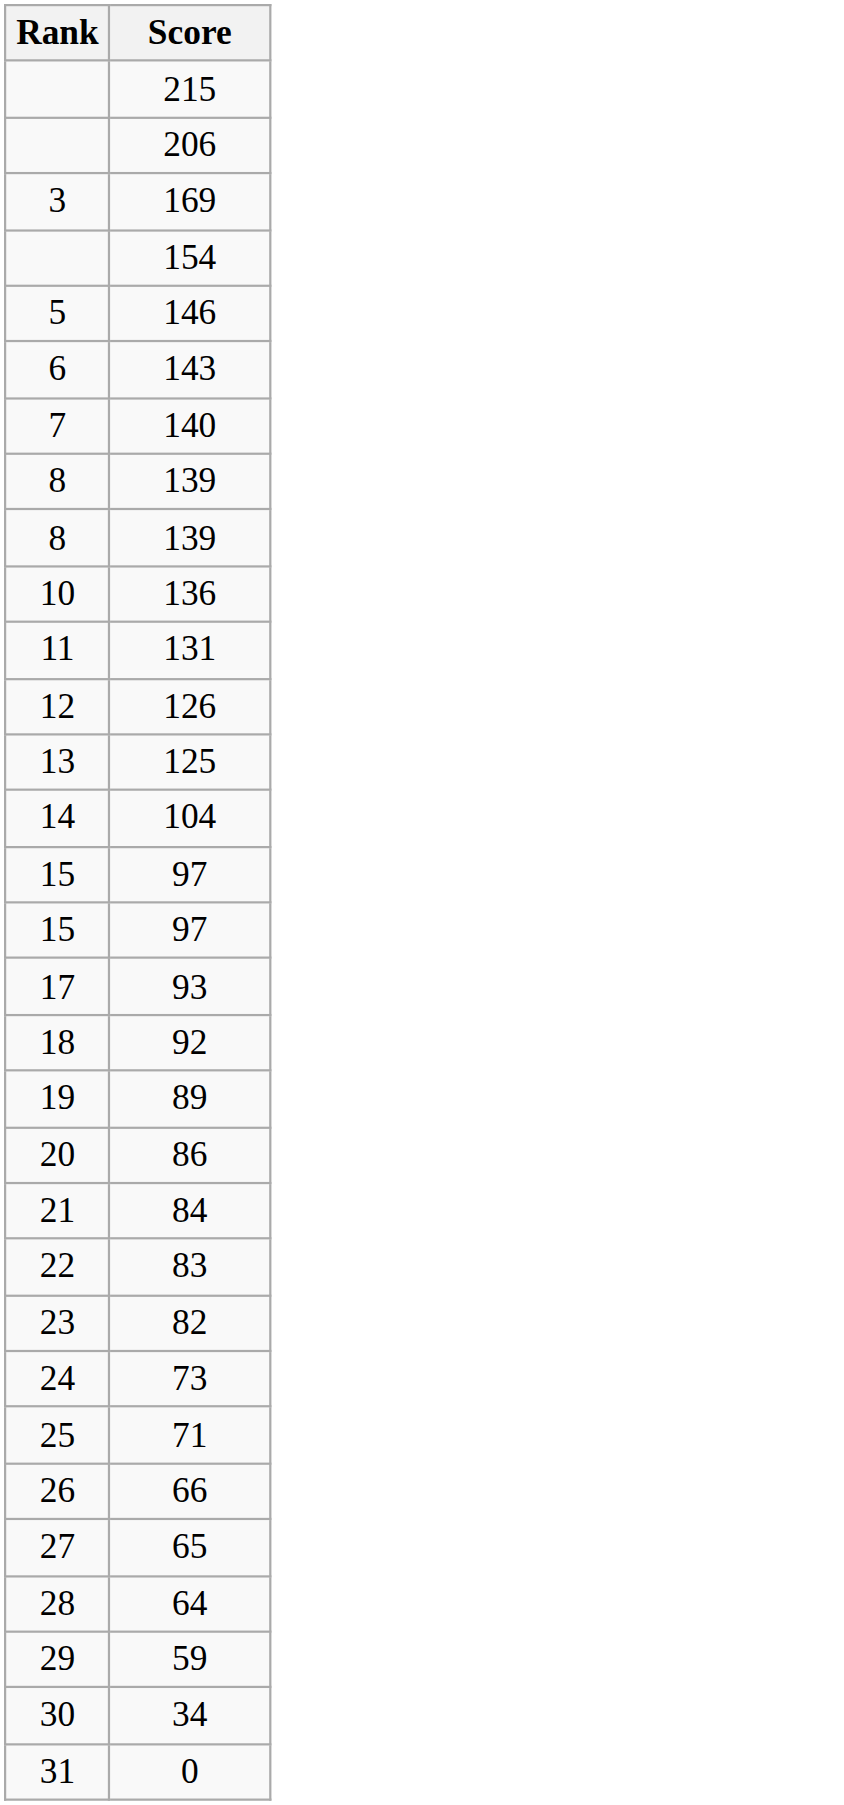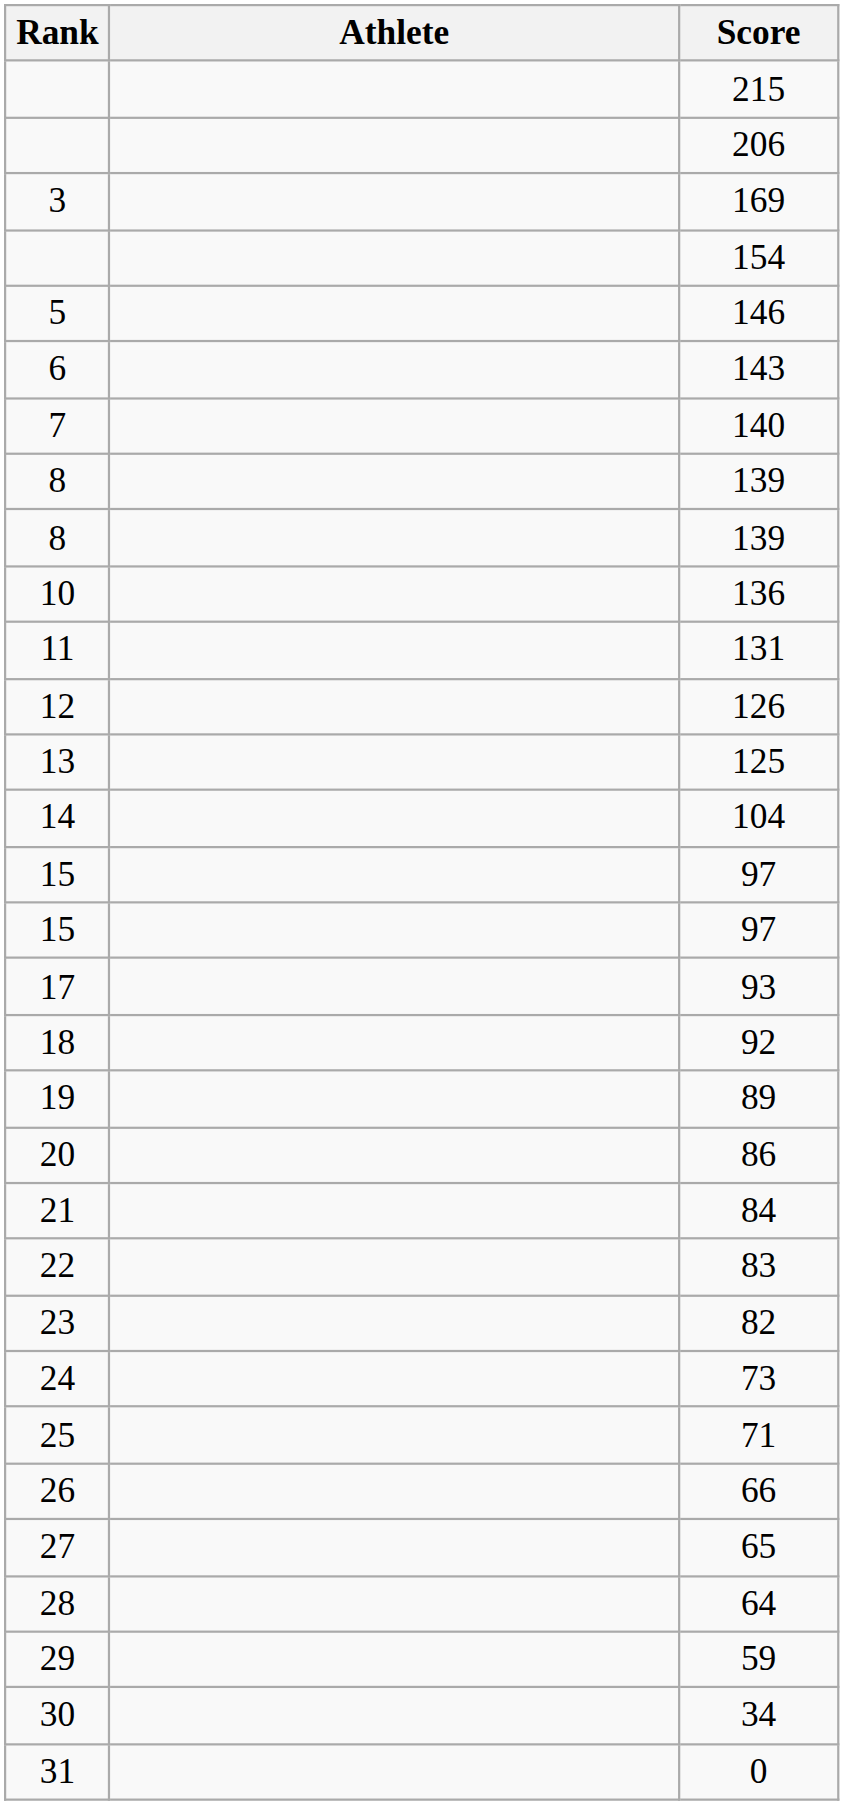+ column: Athlete
